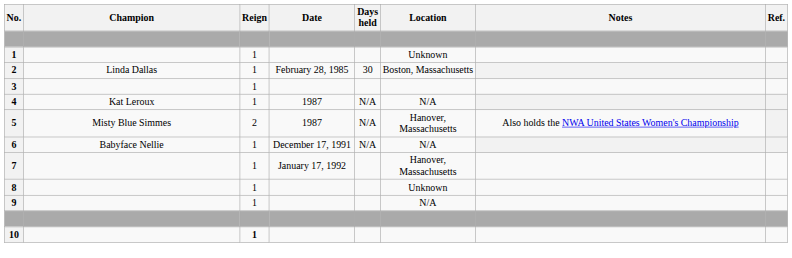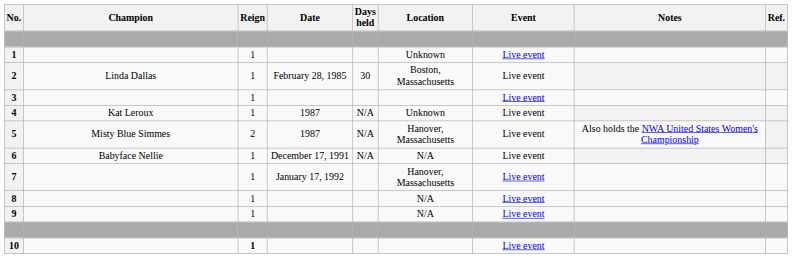+ column: Event | Live event | Live event | Live event | Live event | Live event | Live event | Live event | Live event | Live event | Live event
4 | Location: N/A -> Unknown
8 | Location: Unknown -> N/A
